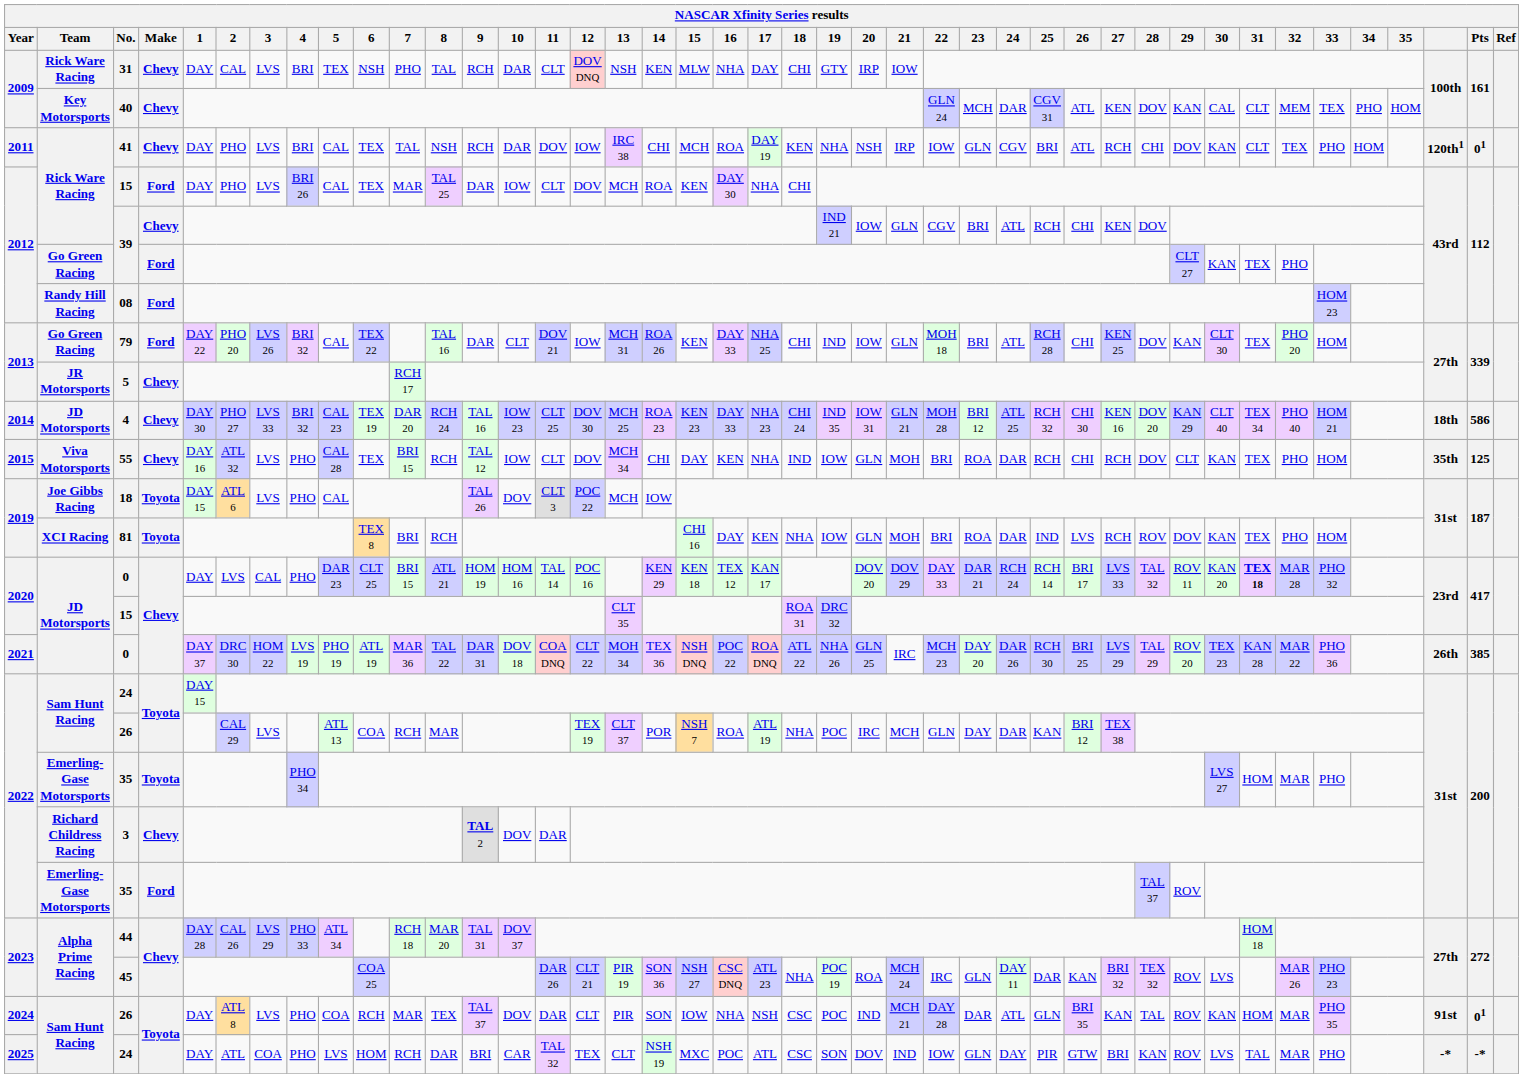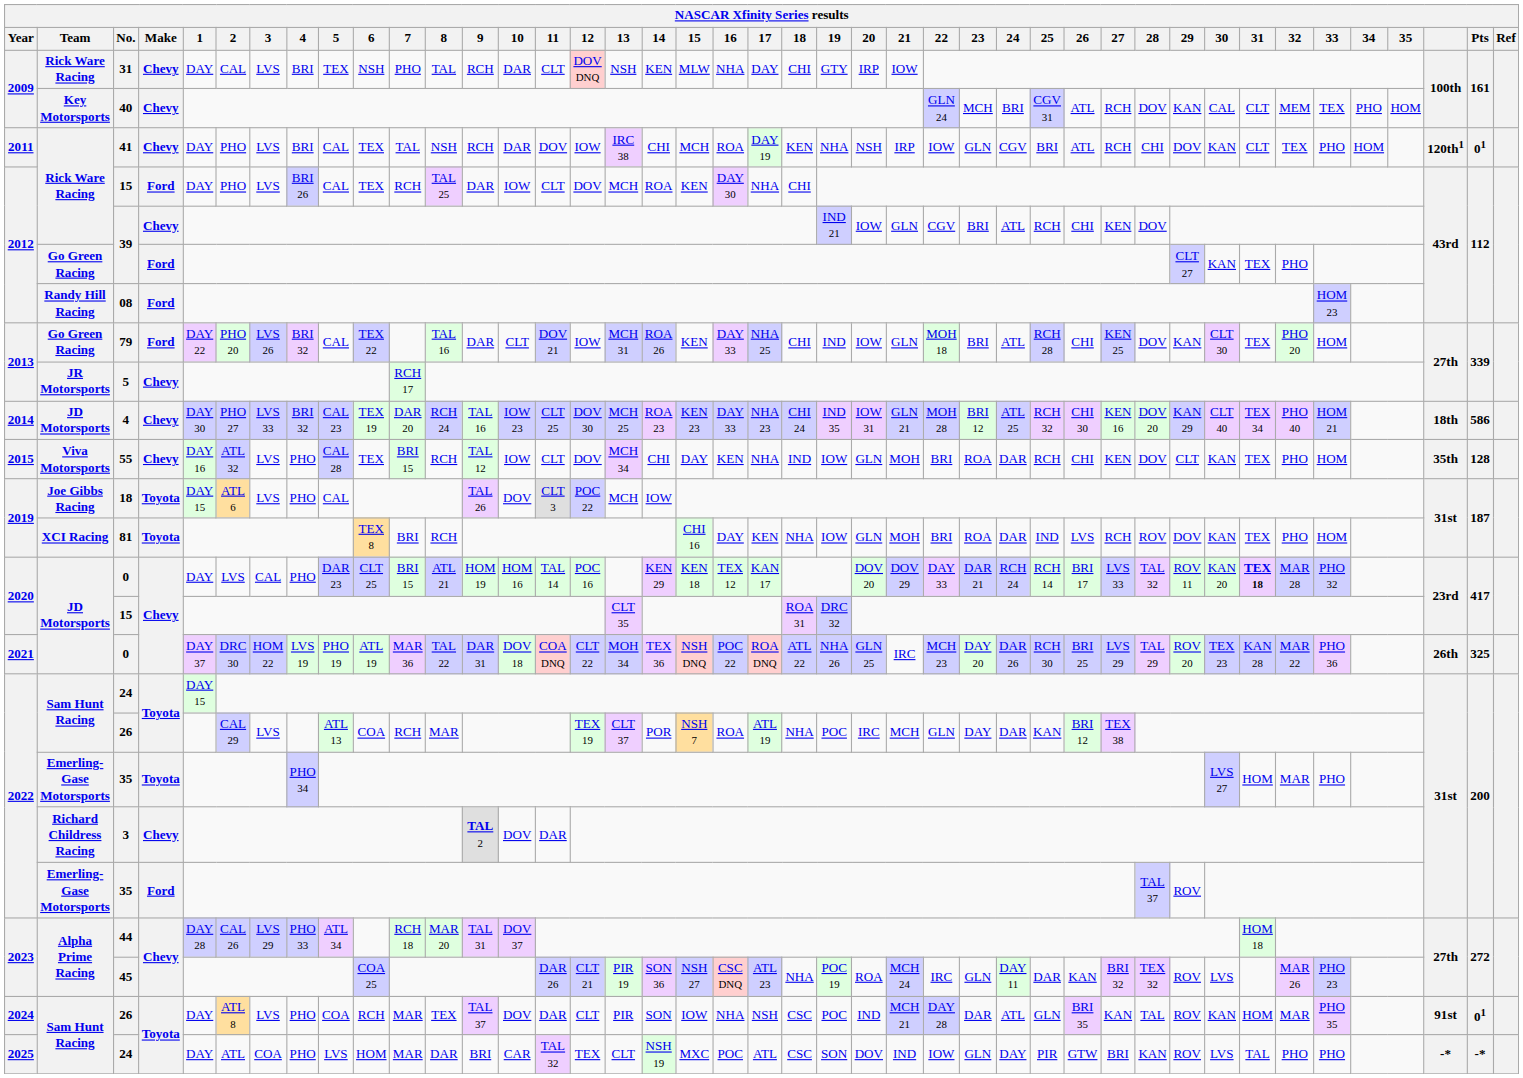40 | 24: DAR -> BRI
40 | 27: KEN -> RCH
2012 / 15 | 7: MAR -> RCH
55 | 27: RCH -> KEN
55 | Pts: 125 -> 128
2021 / 0 | Pts: 385 -> 325
2025 / 24 | 7: RCH -> MAR
2025 / 24 | 32: MAR -> PHO
